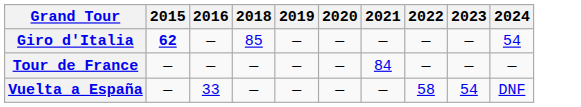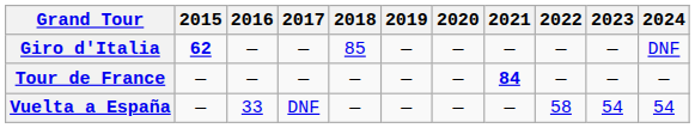+ column: 2017 | — | — | DNF
Giro d'Italia | 2024: 54 -> DNF
Tour de France | 2021: normal -> bold
Vuelta a España | 2024: DNF -> 54
